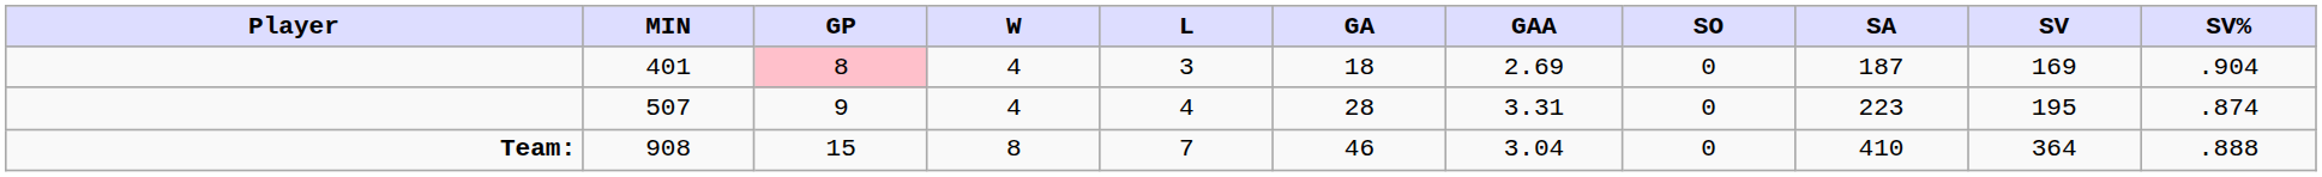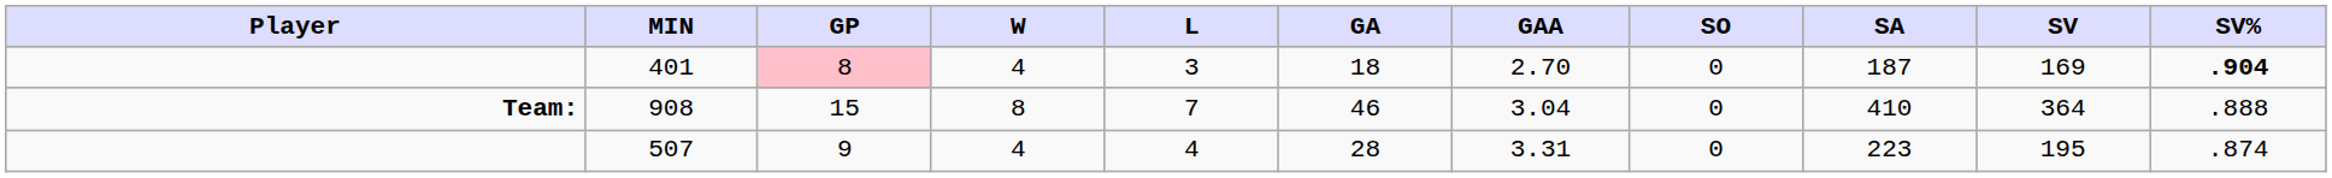401 | GAA: 2.69 -> 2.70
401 | SV%: normal -> bold
rows swapped: 507 <-> 908
